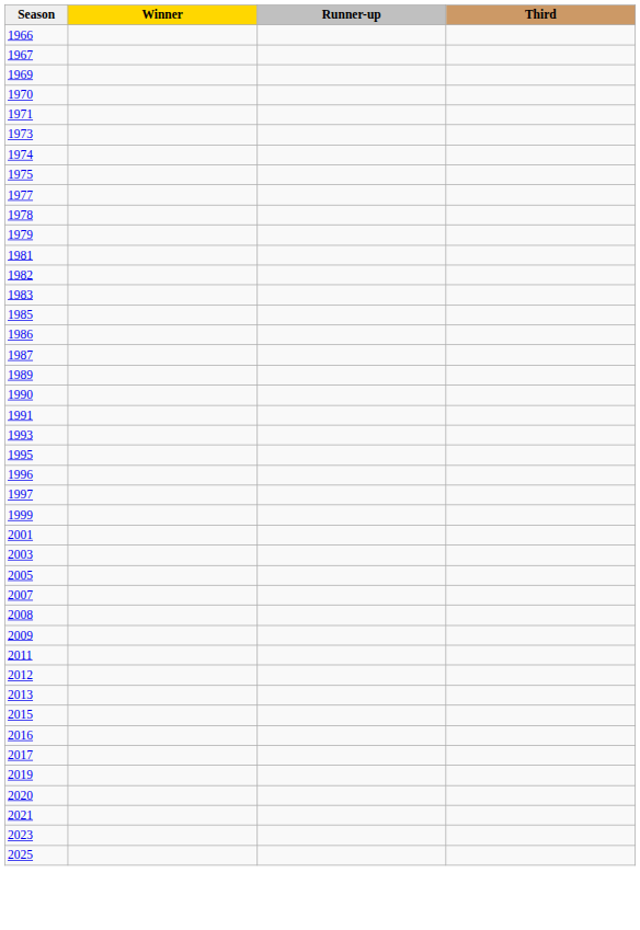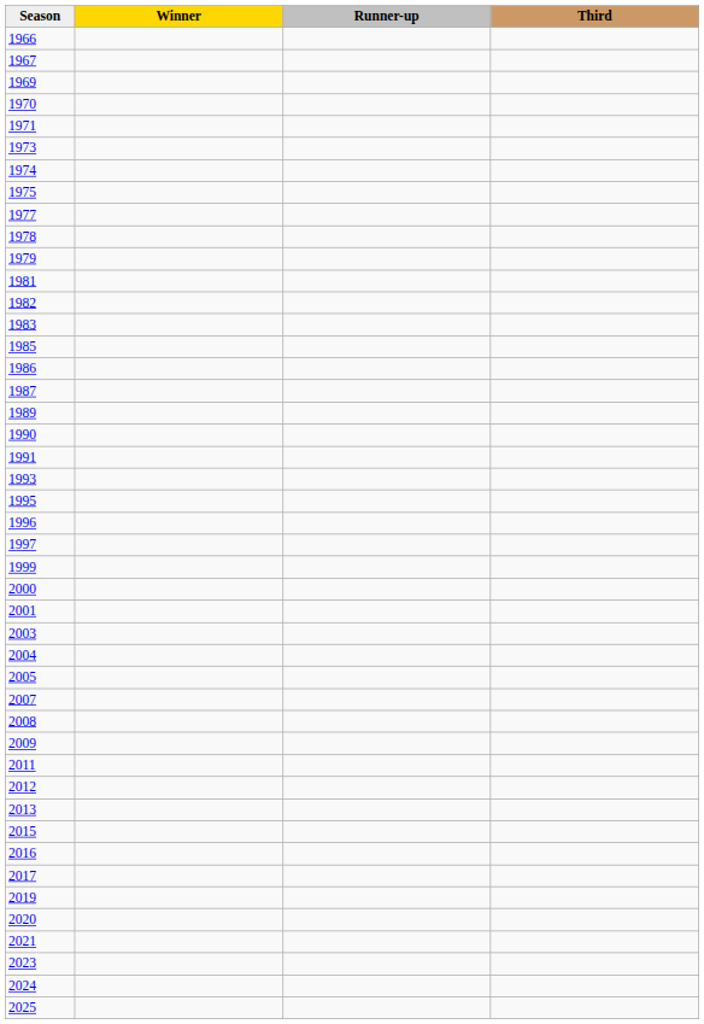+ row: 2000
+ row: 2004
+ row: 2024
